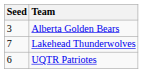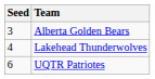Lakehead Thunderwolves | Seed: 7 -> 4
